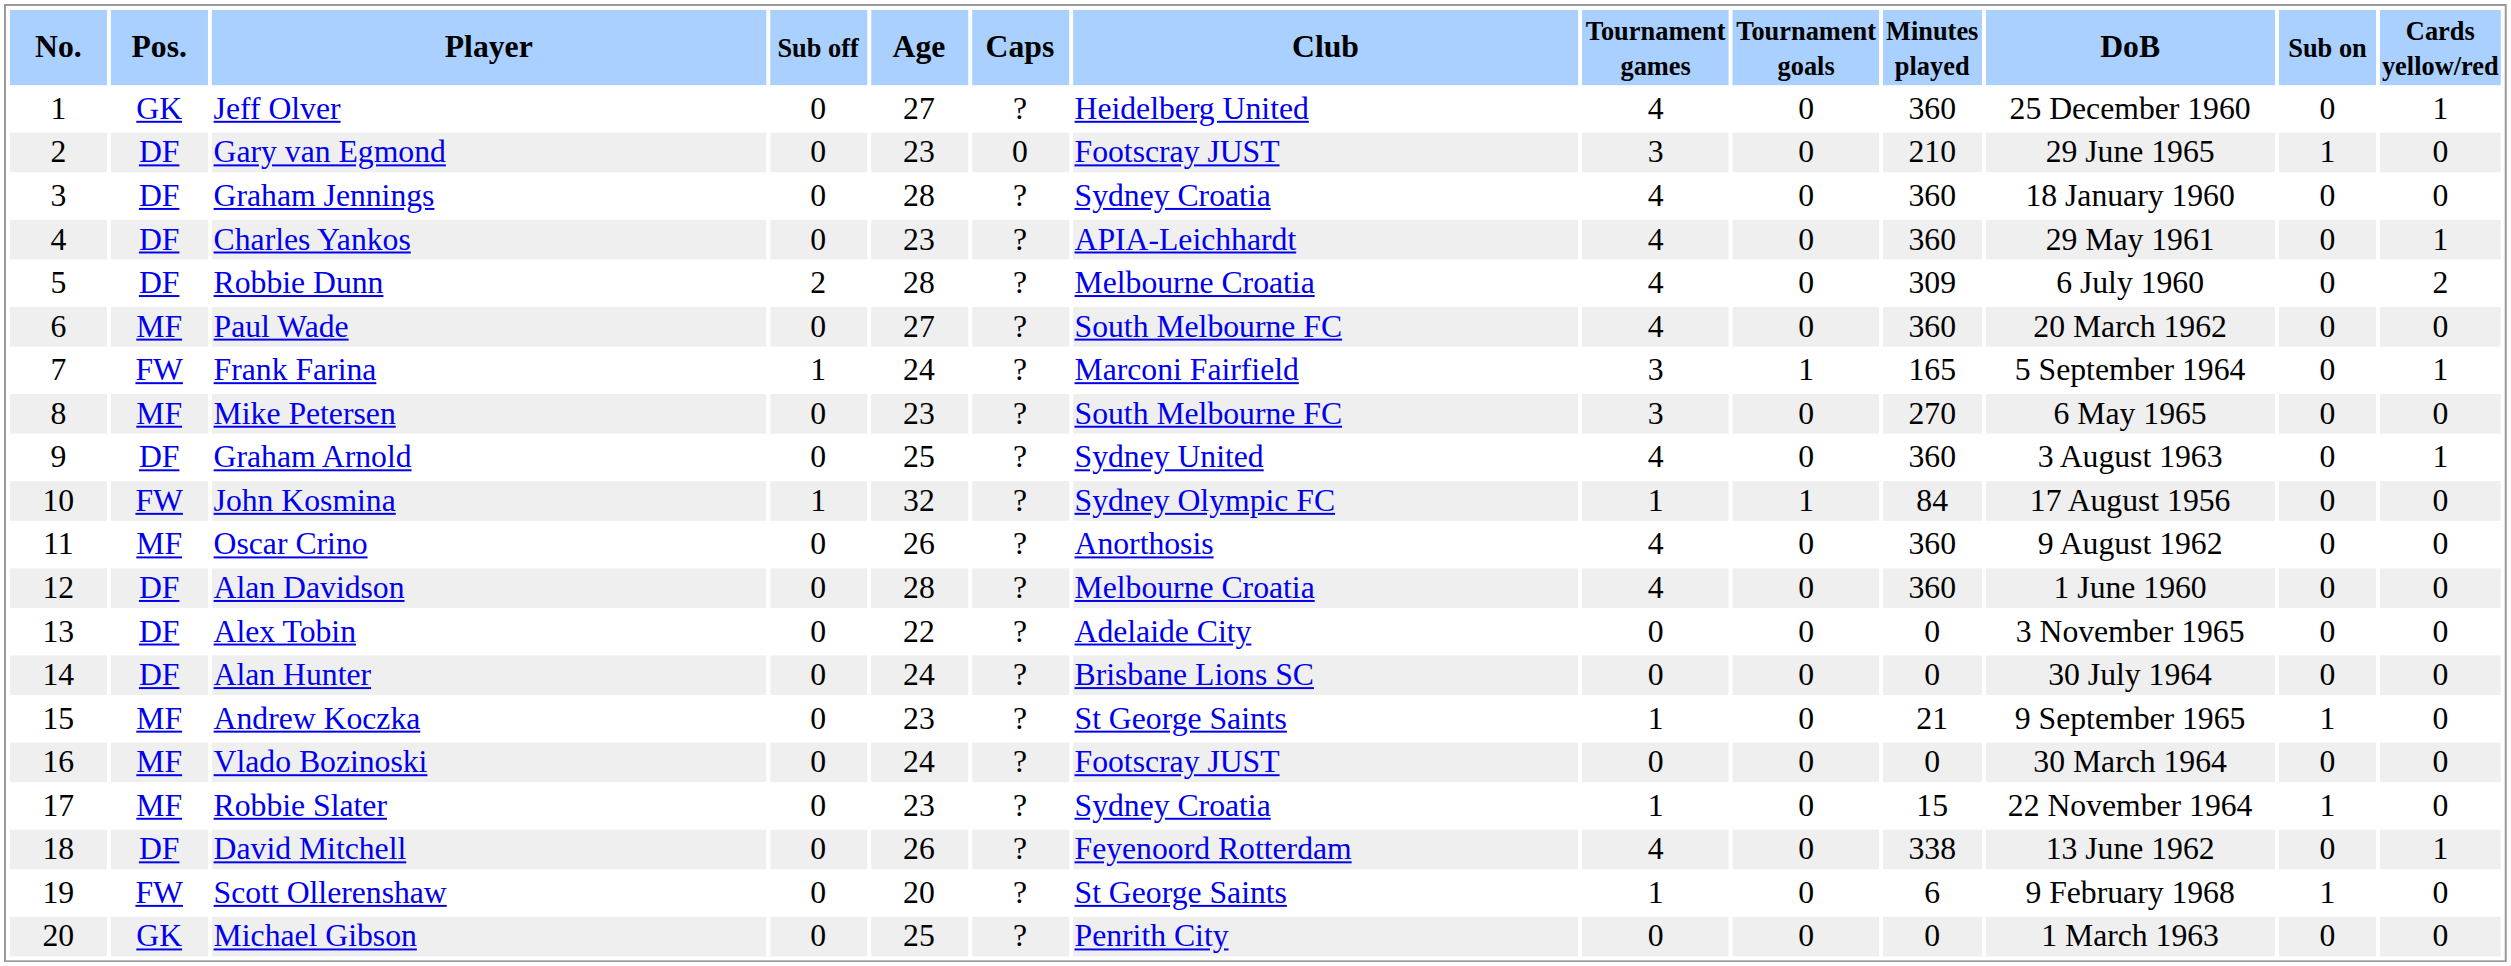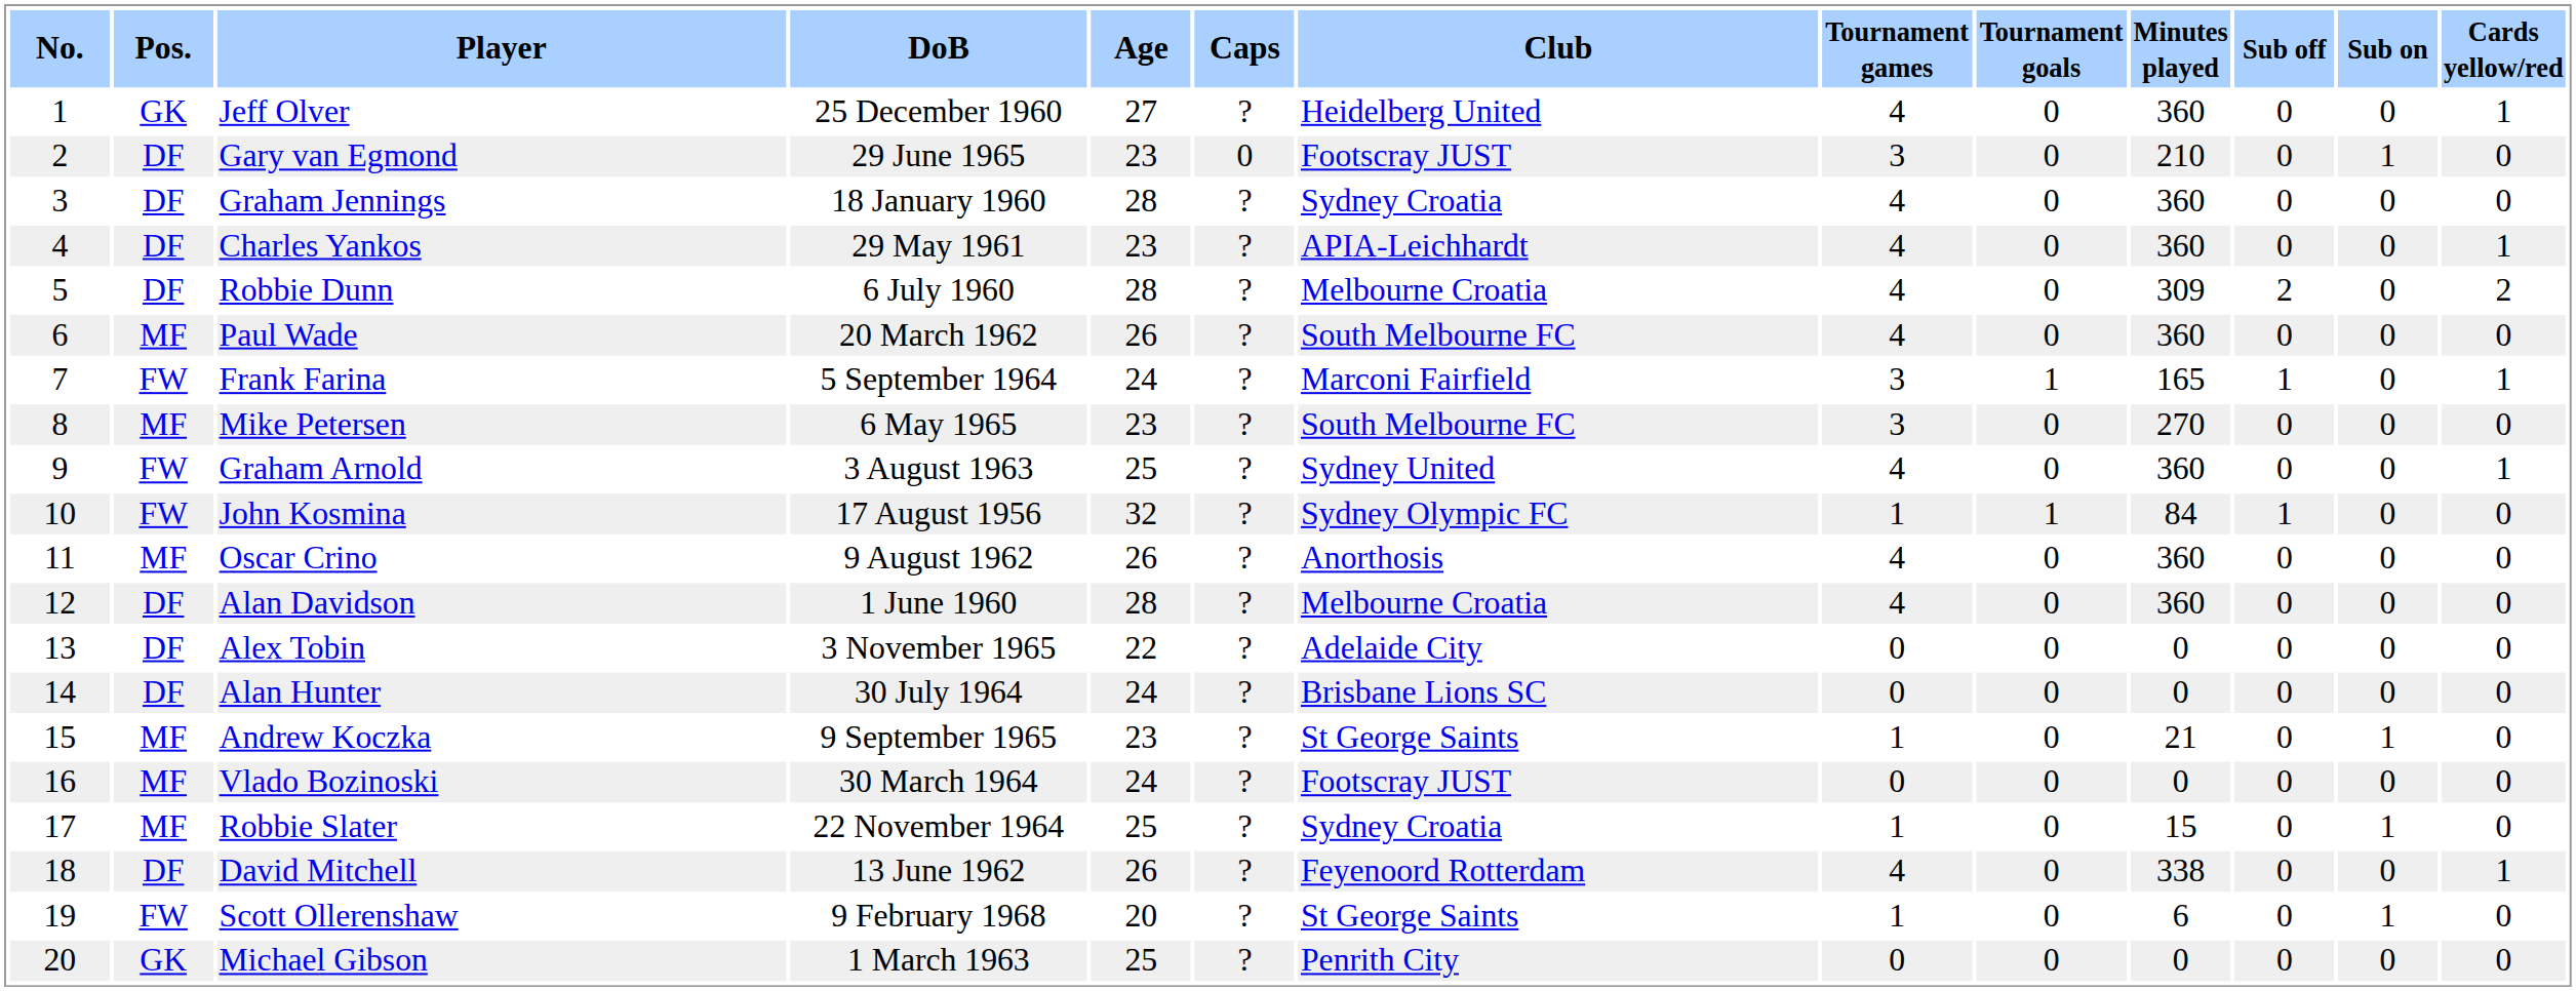columns swapped: DoB <-> Sub off
Paul Wade | Age: 27 -> 26
Graham Arnold | Pos.: DF -> FW
Robbie Slater | Age: 23 -> 25
